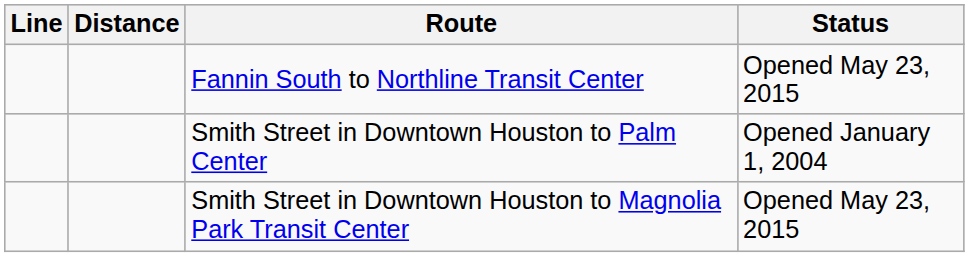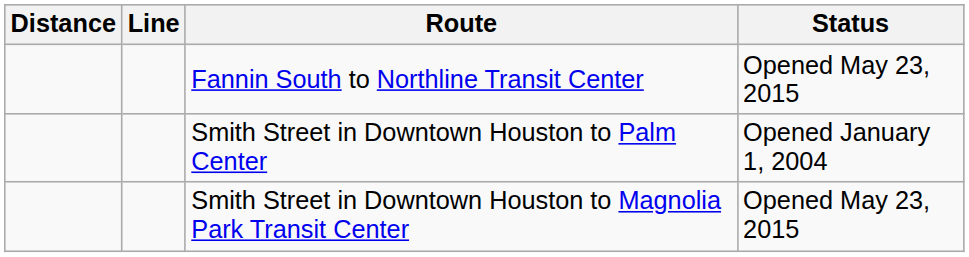columns swapped: Line <-> Distance
